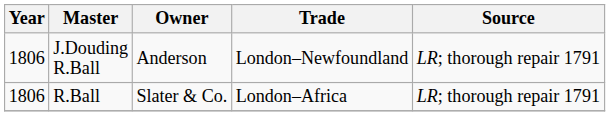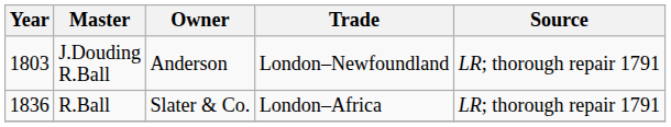J.Douding R.Ball | Year: 1806 -> 1803
R.Ball | Year: 1806 -> 1836
